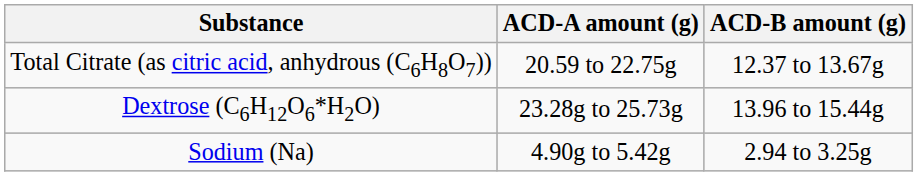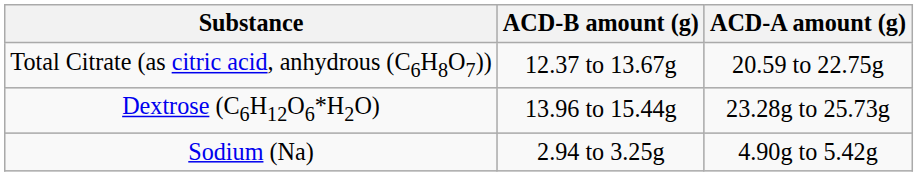columns swapped: ACD-A amount (g) <-> ACD-B amount (g)
